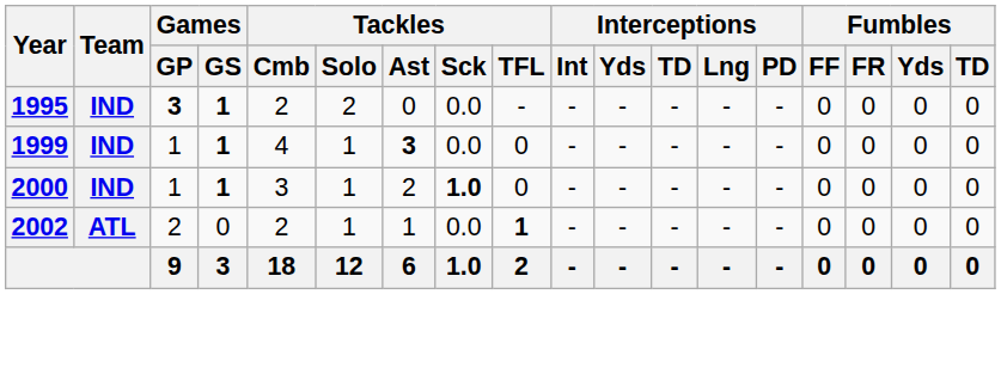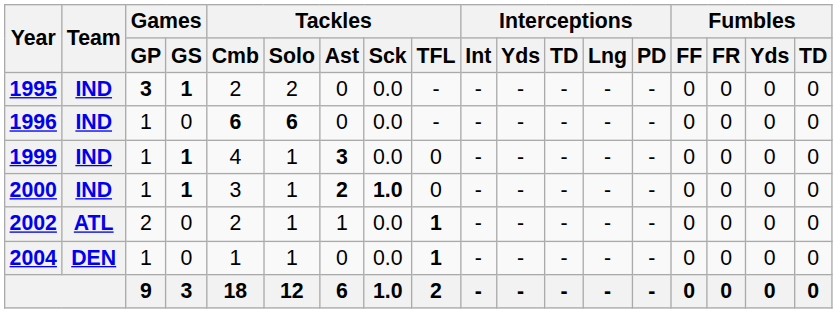+ row: 1996 | IND | 1 | 0 | 6 | 6 | 0 | 0.0 | - | - | - | - | - | - | 0 | 0 | 0 | 0
2000 | Tackles / Ast: normal -> bold
+ row: 2004 | DEN | 1 | 0 | 1 | 1 | 0 | 0.0 | 1 | - | - | - | - | - | 0 | 0 | 0 | 0
